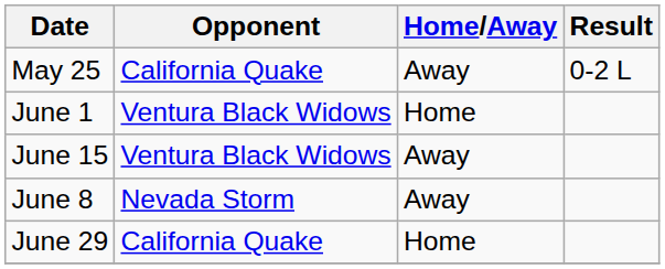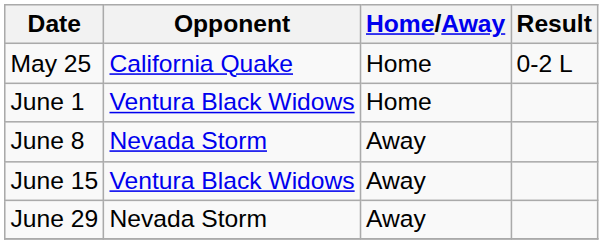May 25 | Home/Away: Away -> Home
rows swapped: June 8 <-> June 15
June 29 | Opponent: California Quake -> Nevada Storm
June 29 | Home/Away: Home -> Away
